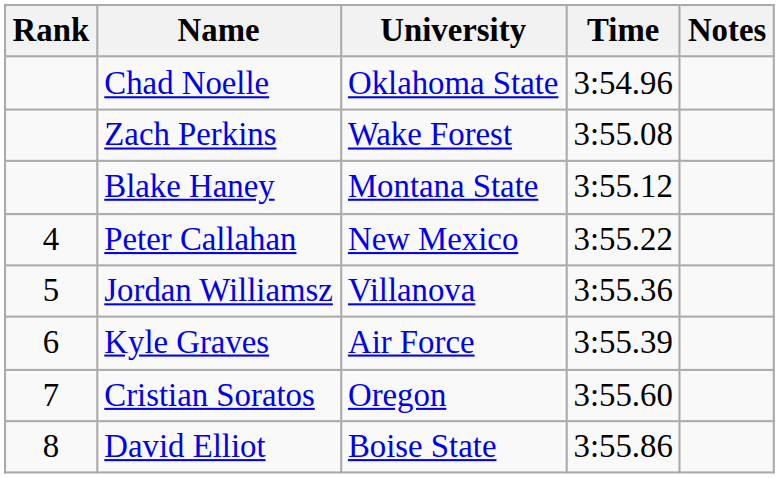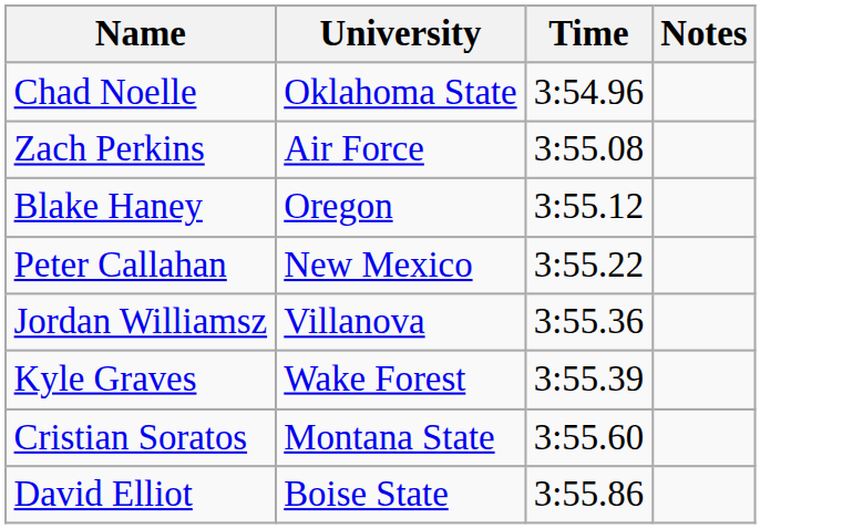- column: Rank | 4 | 5 | 6 | 7 | 8
Zach Perkins | University: Wake Forest -> Air Force
Blake Haney | University: Montana State -> Oregon
Kyle Graves | University: Air Force -> Wake Forest
Cristian Soratos | University: Oregon -> Montana State
